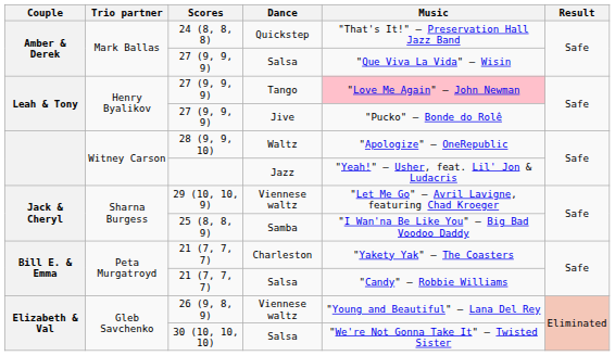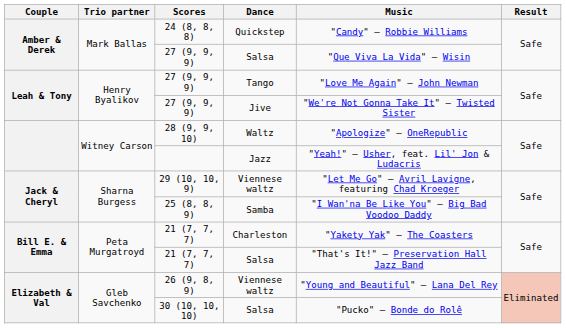24 (8, 8, 8) | Music: "That's It!" — Preservation Hall Jazz Band -> "Candy" — Robbie Williams
27 (9, 9, 9) / Tango | Music: pink background -> no background
27 (9, 9, 9) / Jive | Music: "Pucko" — Bonde do Rolê -> "We're Not Gonna Take It" — Twisted Sister
21 (7, 7, 7) / Salsa | Music: "Candy" — Robbie Williams -> "That's It!" — Preservation Hall Jazz Band
30 (10, 10, 10) | Music: "We're Not Gonna Take It" — Twisted Sister -> "Pucko" — Bonde do Rolê
